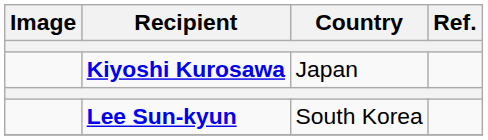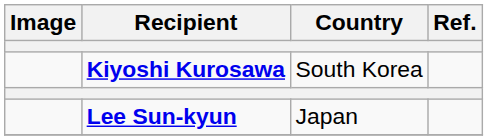Kiyoshi Kurosawa | Country: Japan -> South Korea
Lee Sun-kyun | Country: South Korea -> Japan
